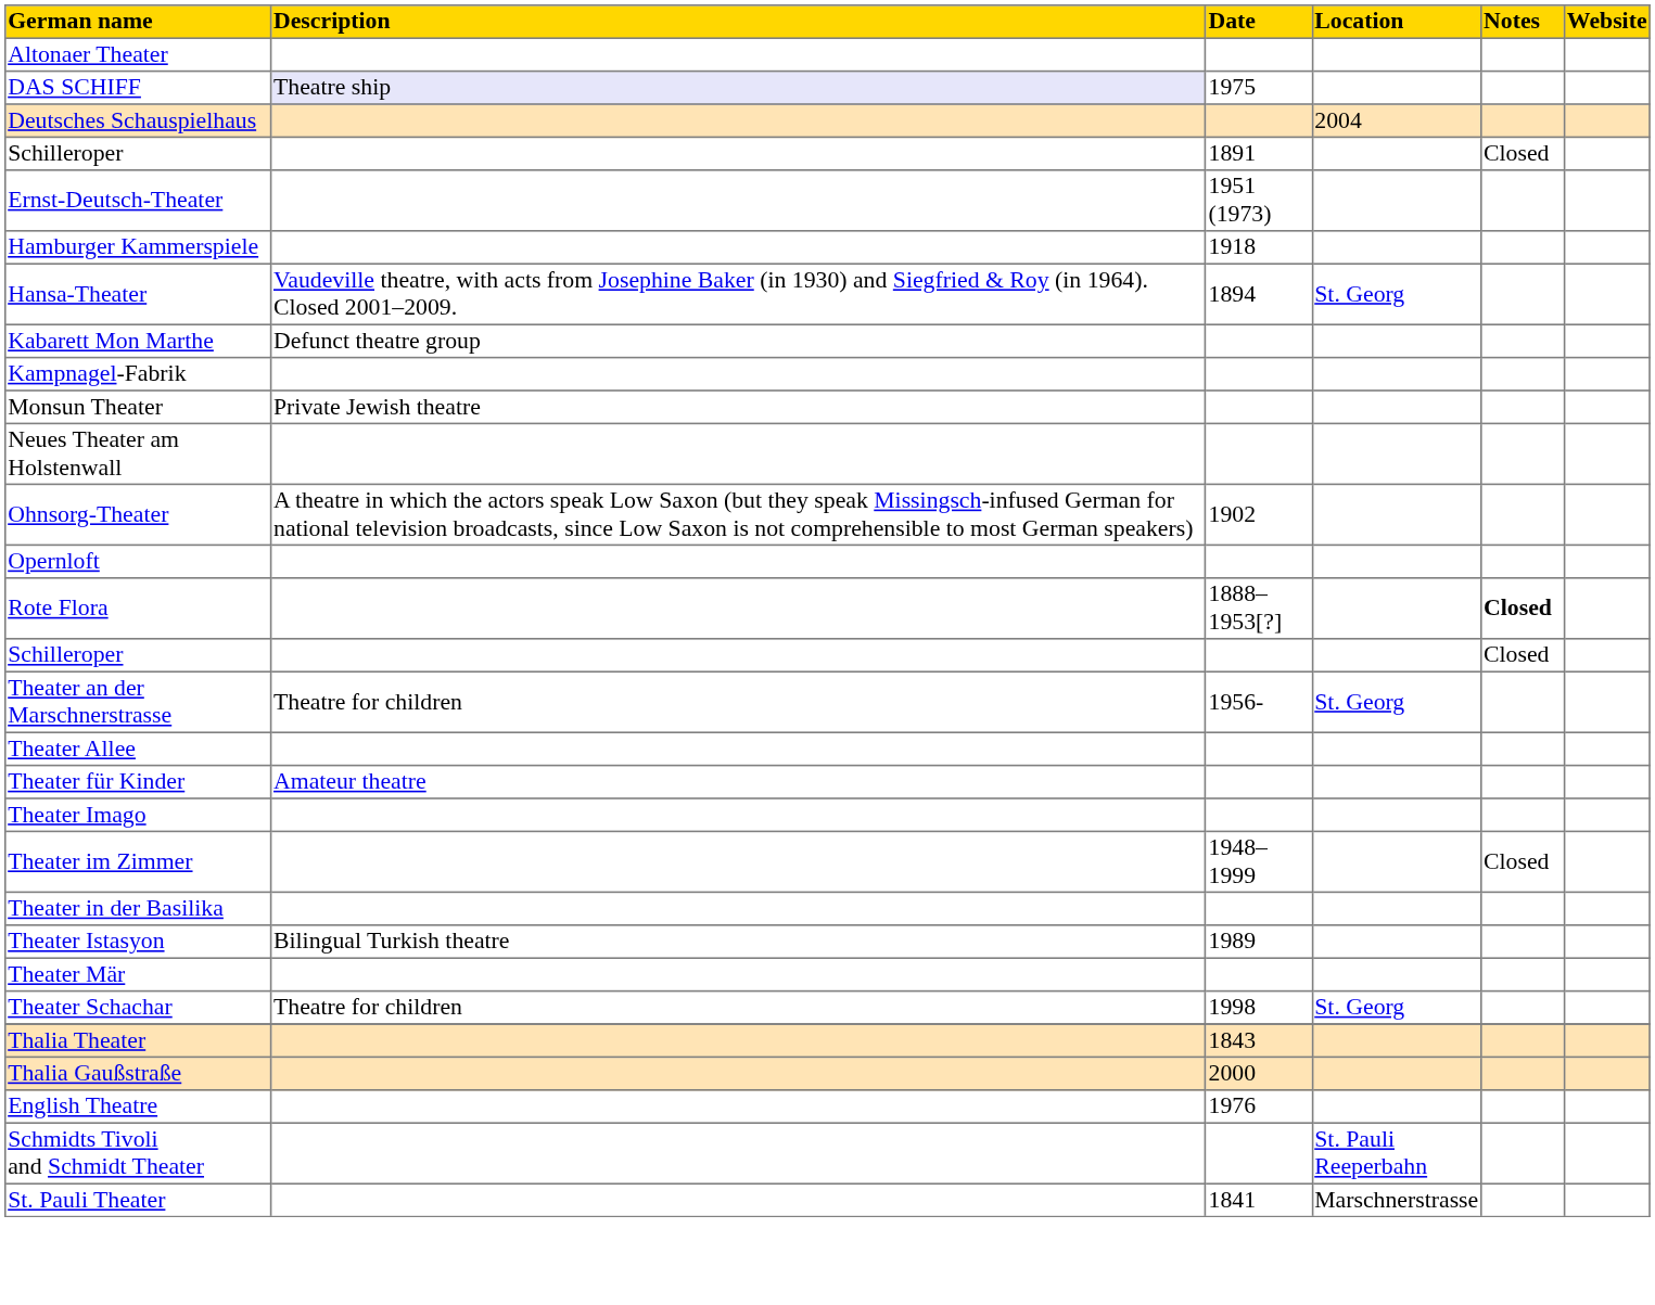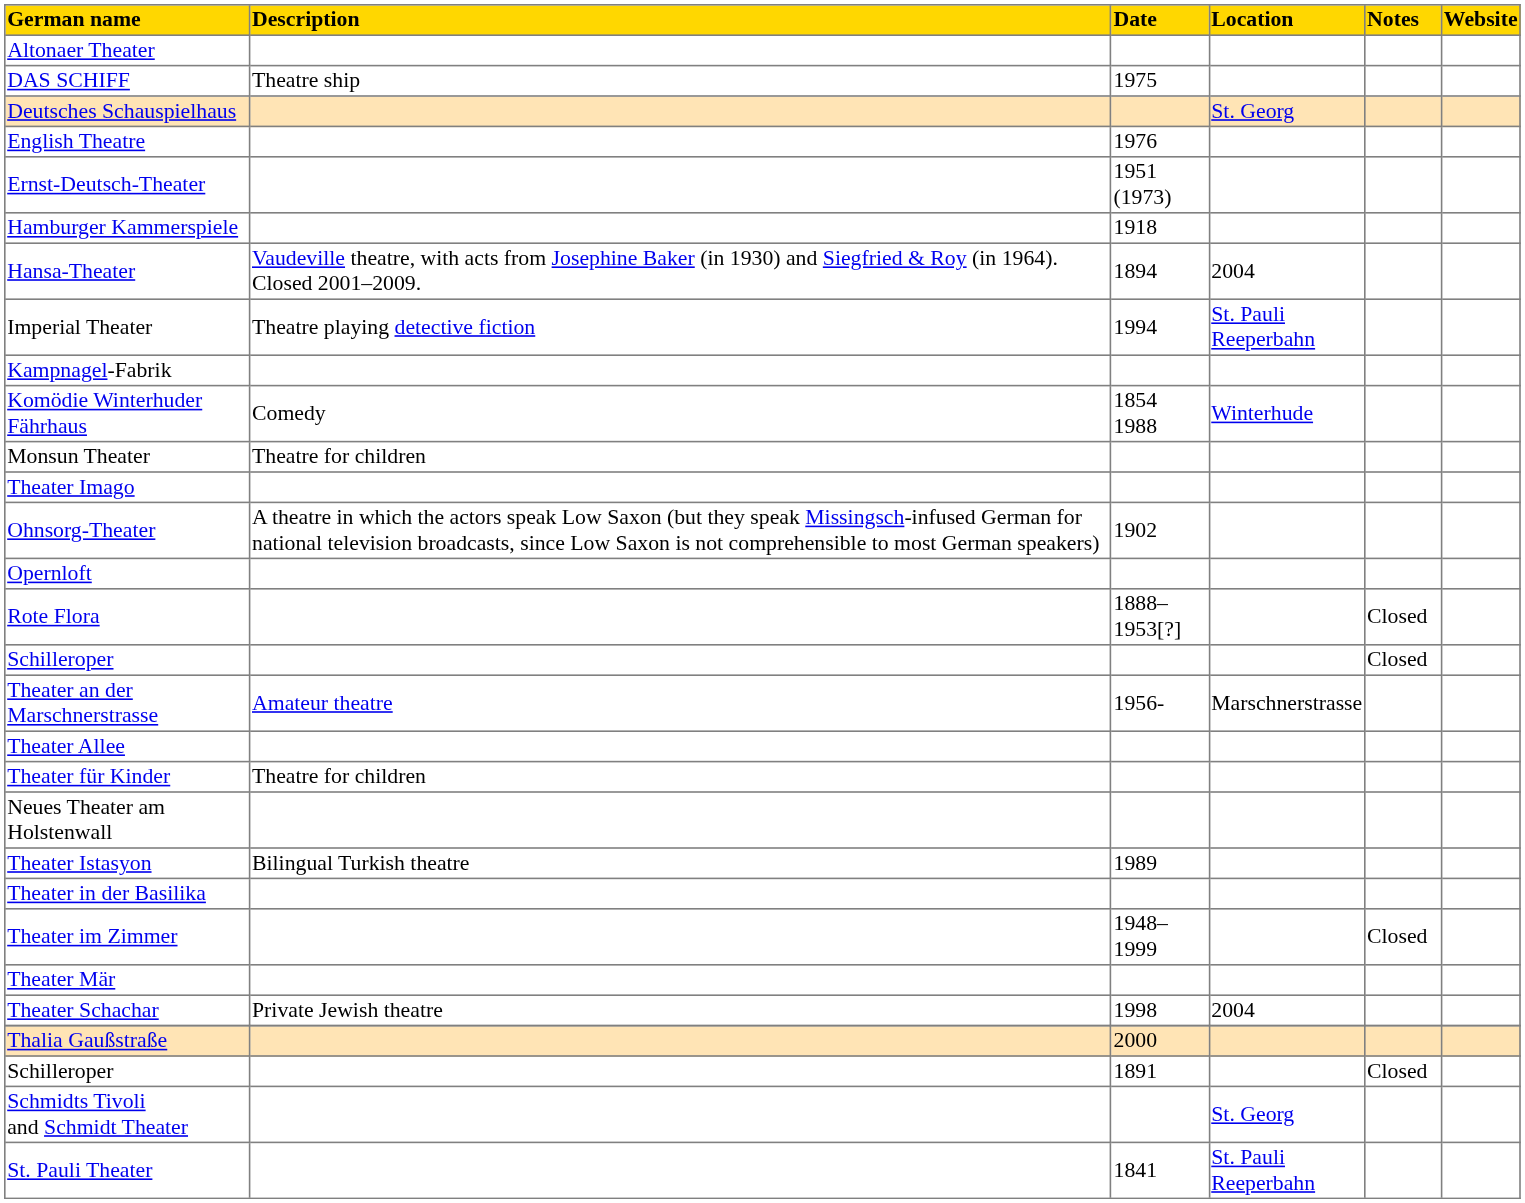DAS SCHIFF | Description: lavender background -> no background
Deutsches Schauspielhaus | Location: 2004 -> St. Georg
rows swapped: English Theatre <-> Schilleroper / 1891
Hansa-Theater | Location: St. Georg -> 2004
+ row: Imperial Theater | Theatre playing detective fiction | 1994 | St. Pauli Reeperbahn
- row: Kabarett Mon Marthe | Defunct theatre group
+ row: Komödie Winterhuder Fährhaus | Comedy | 1854 1988 | Winterhude
Monsun Theater | Description: Private Jewish theatre -> Theatre for children
rows swapped: Neues Theater am Holstenwall <-> Theater Imago
Rote Flora | Notes: bold -> normal
Theater an der Marschnerstrasse | Description: Theatre for children -> Amateur theatre
Theater an der Marschnerstrasse | Location: St. Georg -> Marschnerstrasse
Theater für Kinder | Description: Amateur theatre -> Theatre for children
rows swapped: Theater im Zimmer <-> Theater Istasyon
Theater Schachar | Description: Theatre for children -> Private Jewish theatre
Theater Schachar | Location: St. Georg -> 2004
- row: Thalia Theater | 1843
Schmidts Tivoli and Schmidt Theater | Location: St. Pauli Reeperbahn -> St. Georg
St. Pauli Theater | Location: Marschnerstrasse -> St. Pauli Reeperbahn
